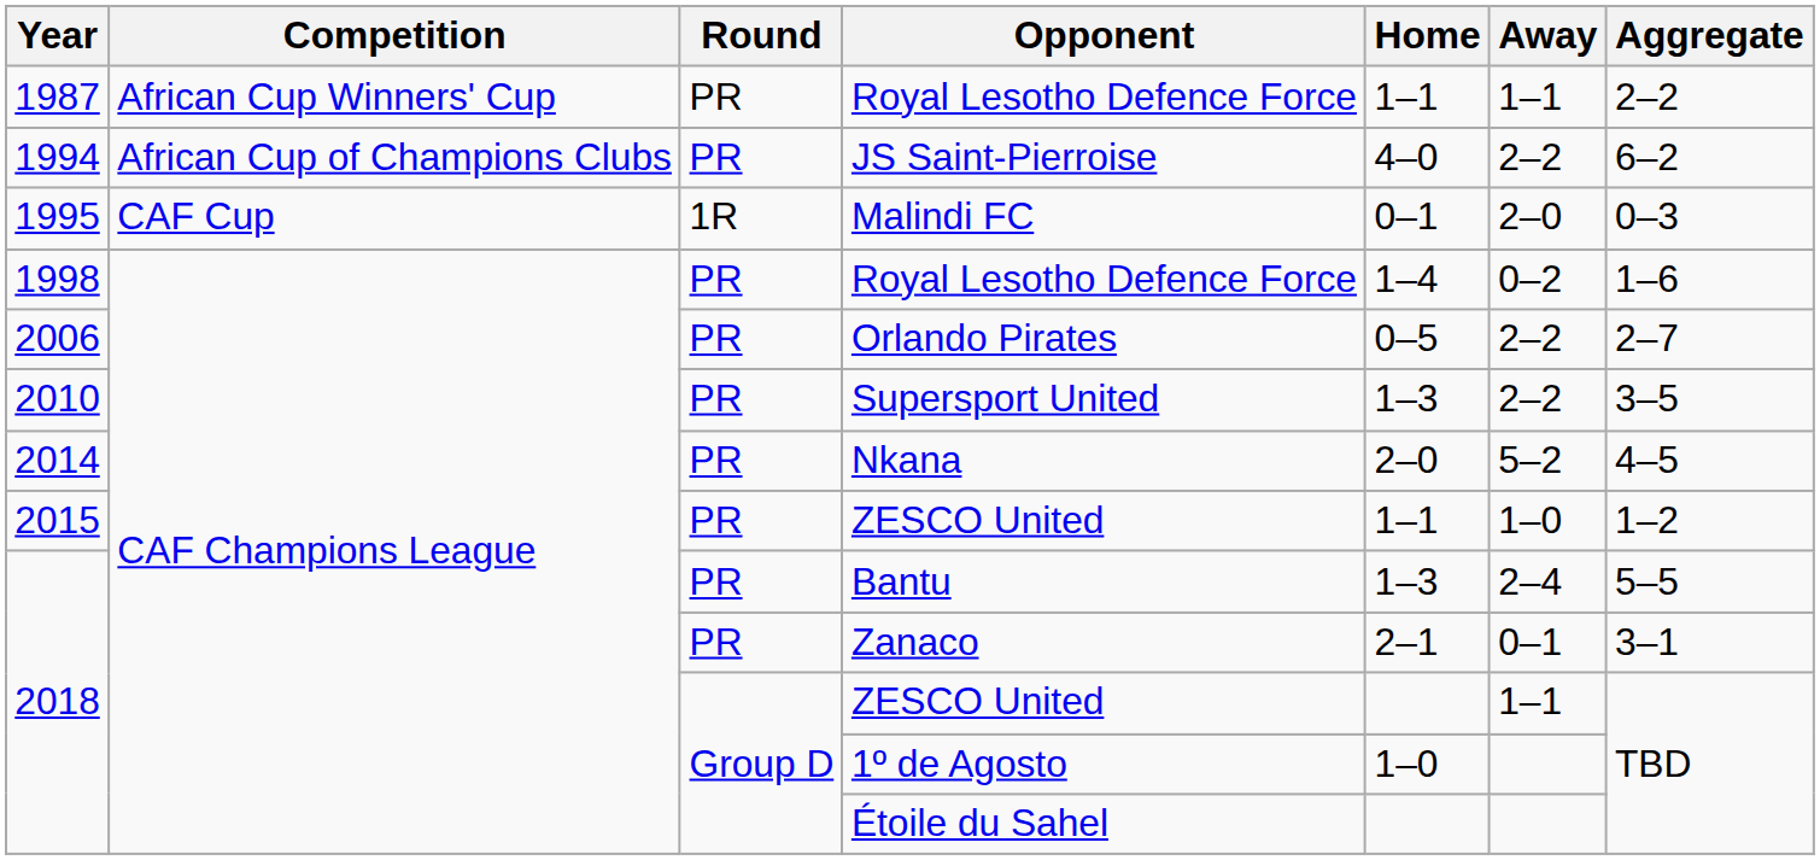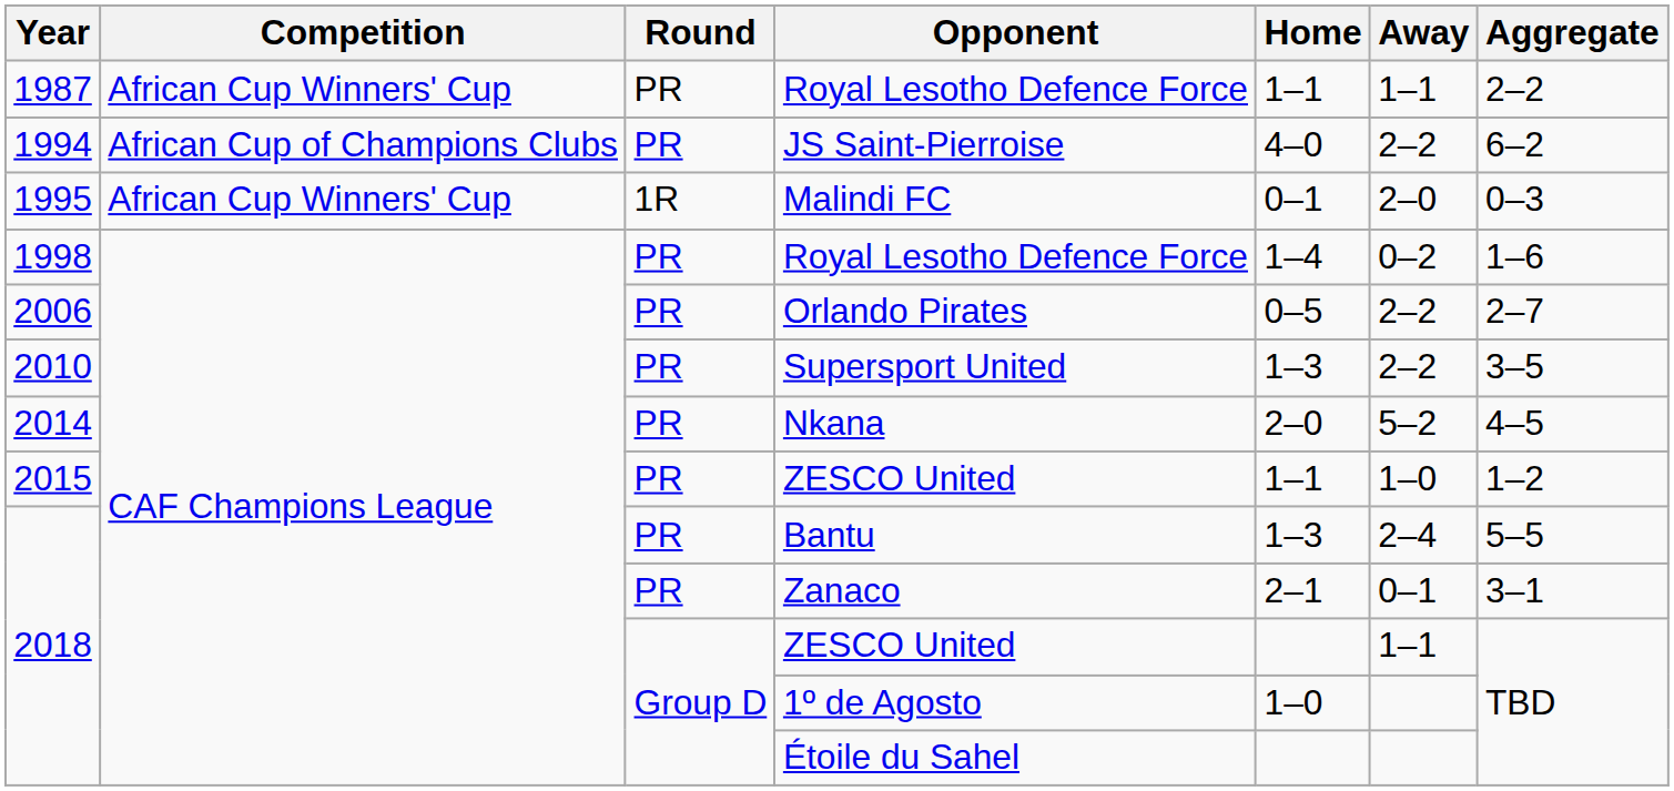Malindi FC | Competition: CAF Cup -> African Cup Winners' Cup
